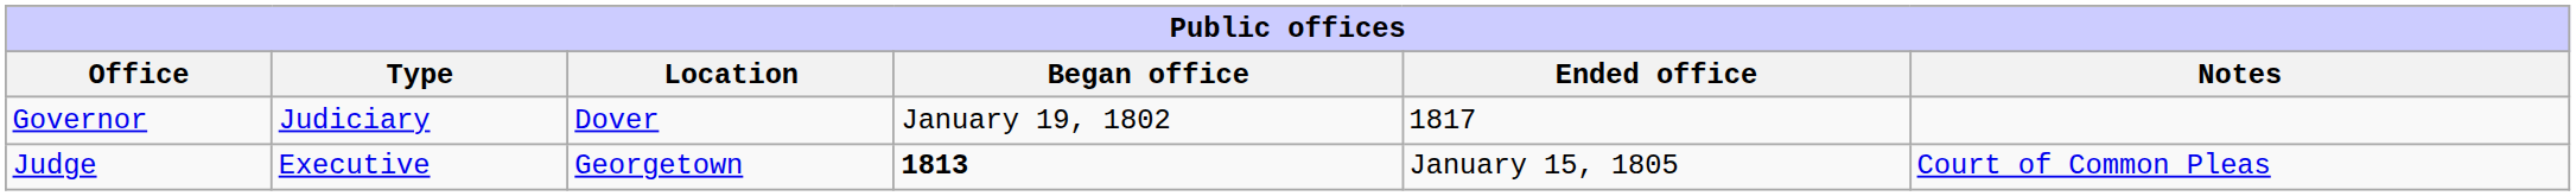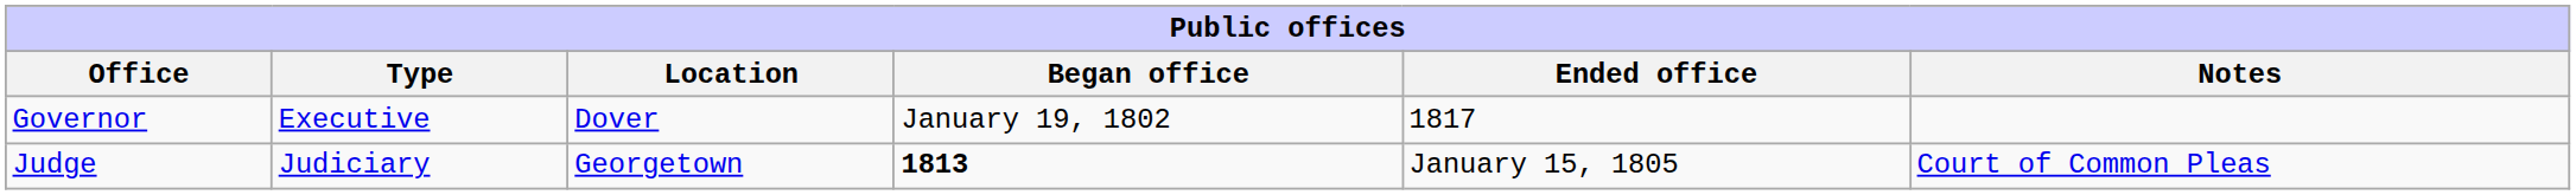Governor | Type: Judiciary -> Executive
Judge | Type: Executive -> Judiciary
